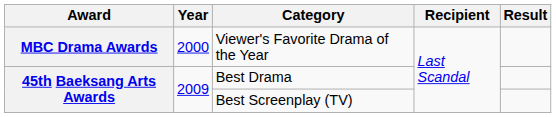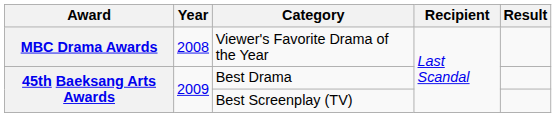Viewer's Favorite Drama of the Year | Year: 2000 -> 2008
